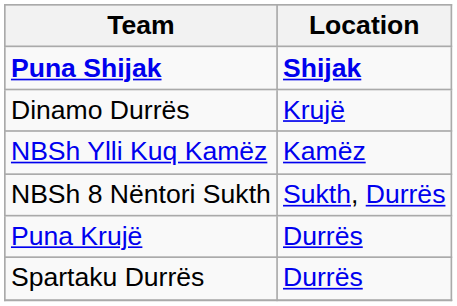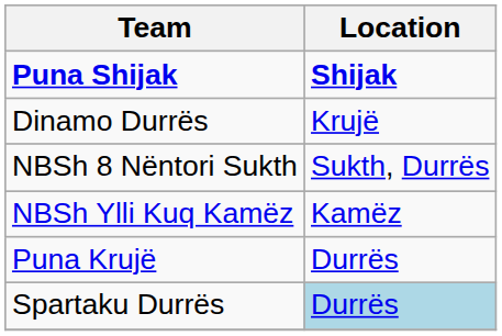rows swapped: NBSh 8 Nëntori Sukth <-> NBSh Ylli Kuq Kamëz
Spartaku Durrës | Location: no background -> lightblue background
